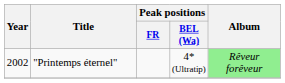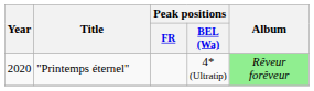"Printemps éternel" | Year: 2002 -> 2020
